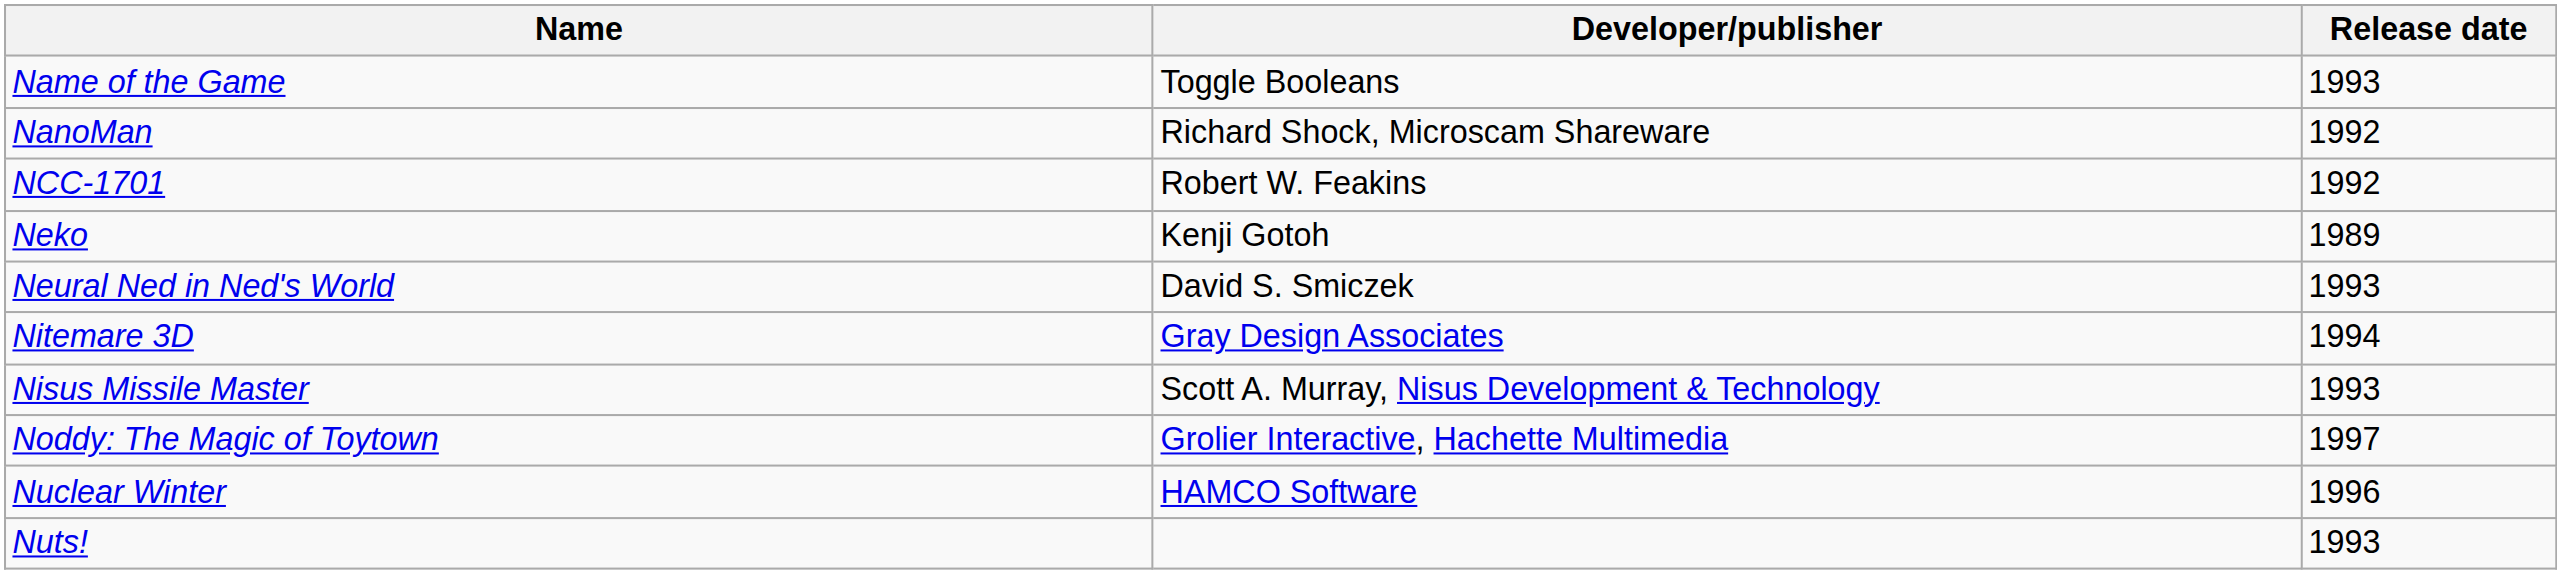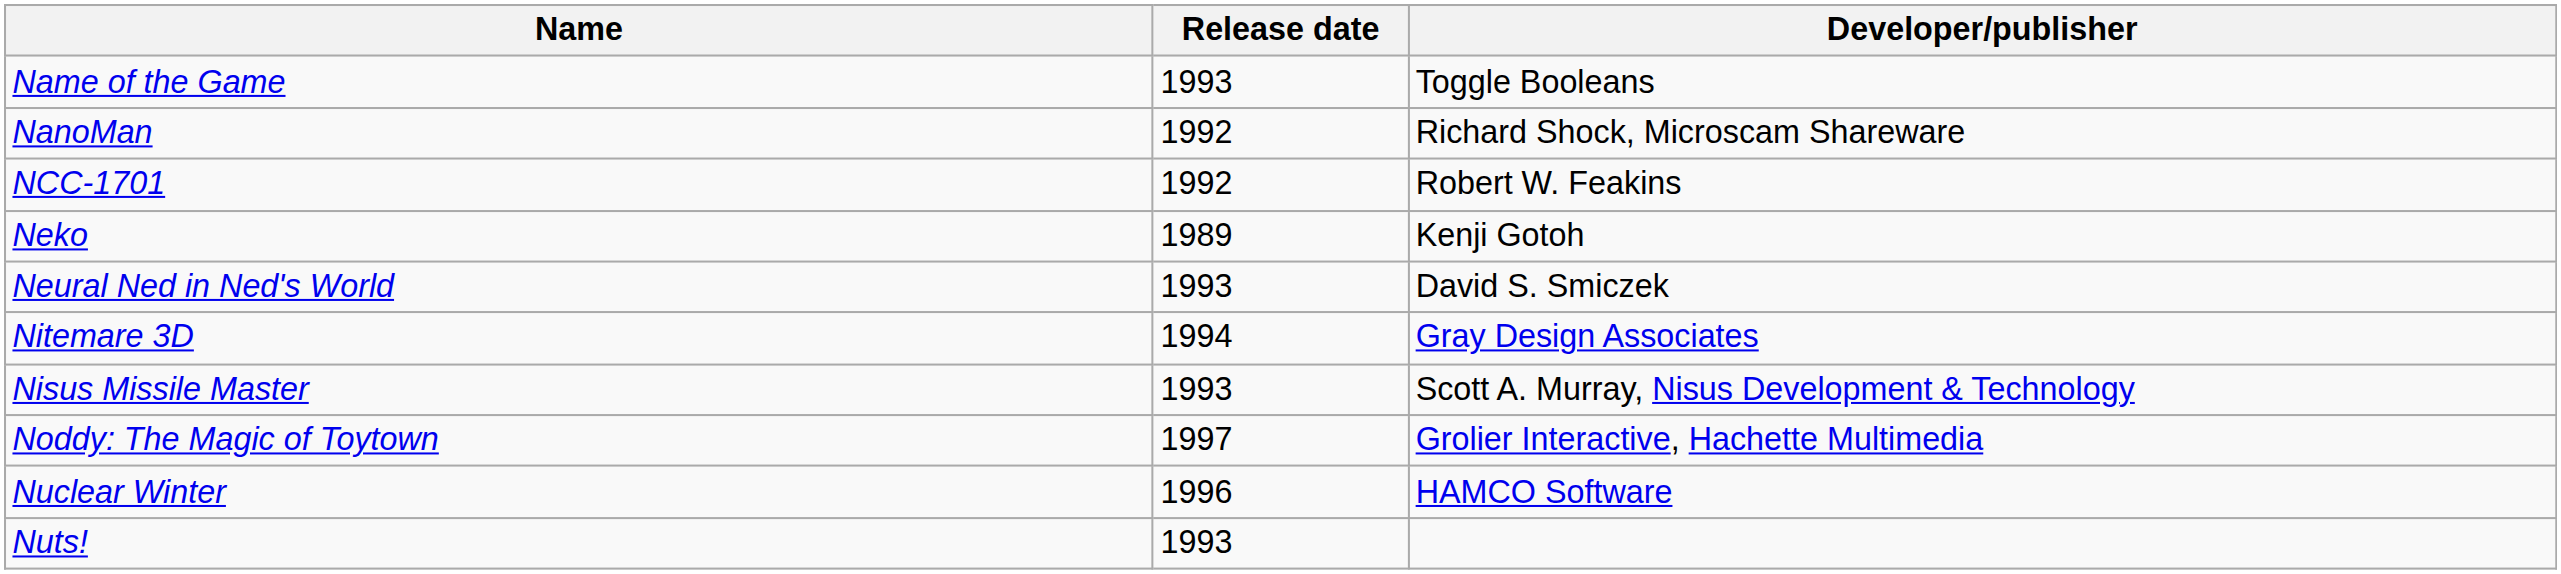columns swapped: Release date <-> Developer/publisher
